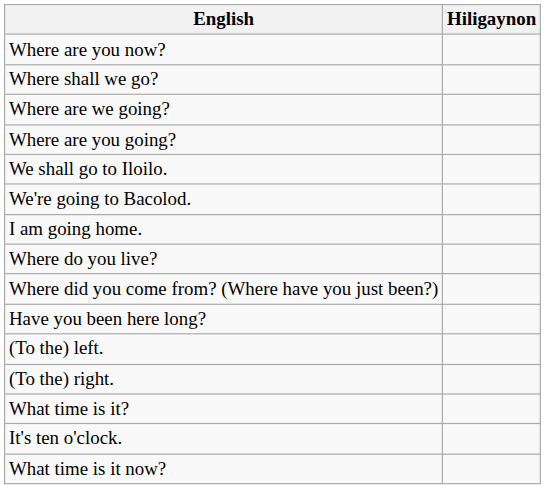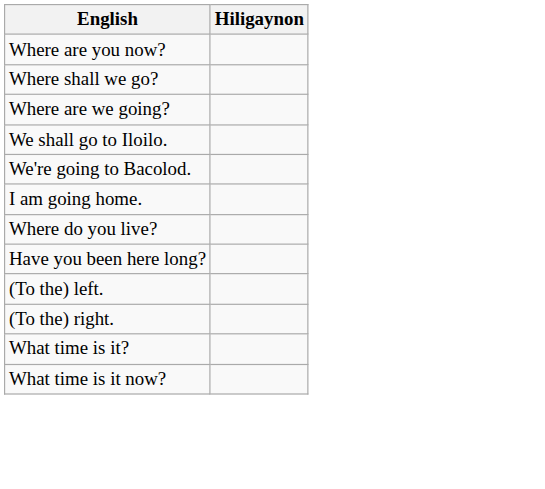- row: Where are you going?
- row: Where did you come from? (Where have you just been?)
- row: It's ten o'clock.
